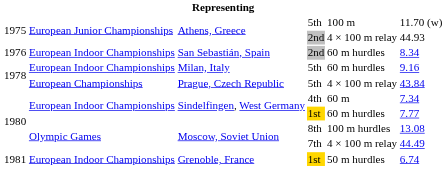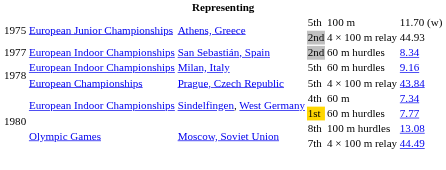San Sebastián, Spain | column 1: 1976 -> 1977
- row: 1981 | European Indoor Championships | Grenoble, France | 1st | 50 m hurdles | 6.74
